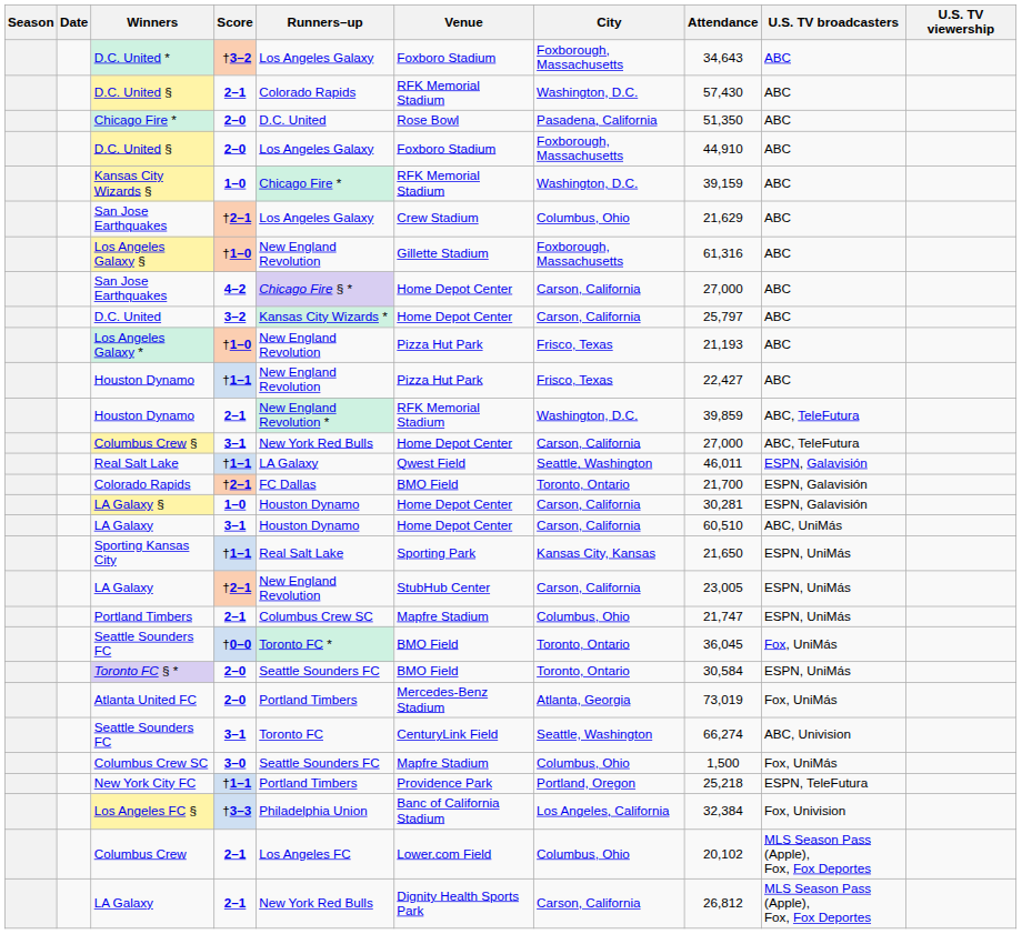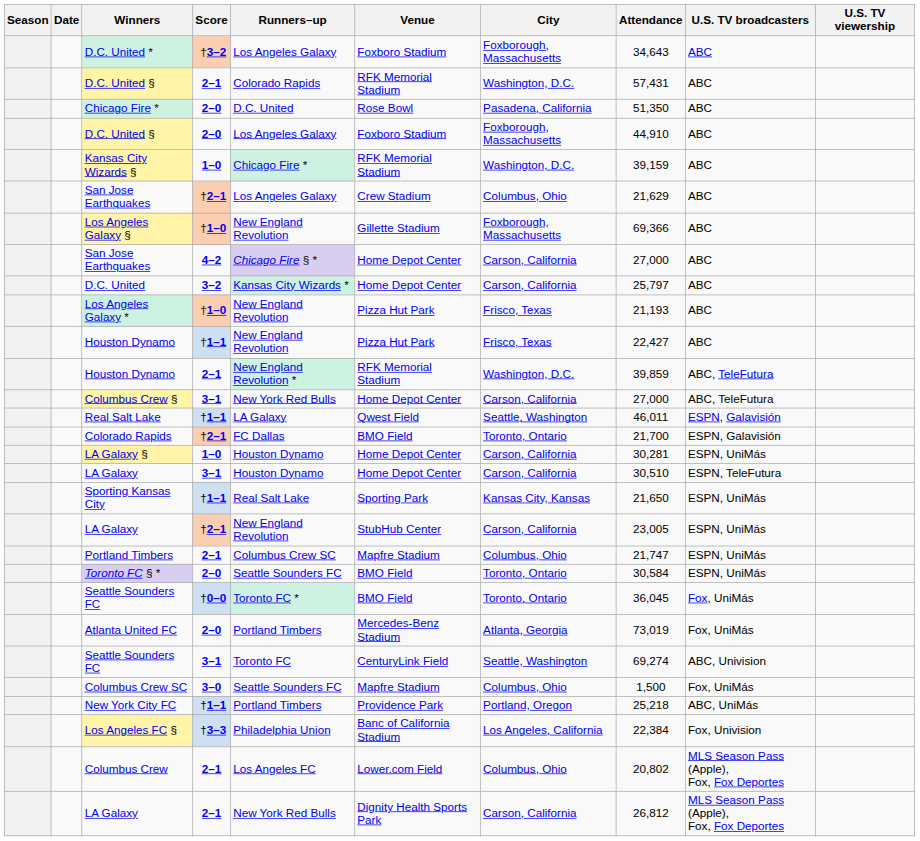D.C. United § / 2–1 | Attendance: 57,430 -> 57,431
Los Angeles Galaxy § | Attendance: 61,316 -> 69,366
LA Galaxy § | U.S. TV broadcasters: ESPN, Galavisión -> ESPN, UniMás
LA Galaxy / 3–1 | Attendance: 60,510 -> 30,510
LA Galaxy / 3–1 | U.S. TV broadcasters: ABC, UniMás -> ESPN, TeleFutura
rows swapped: Seattle Sounders FC / †0–0 <-> Toronto FC § *
Seattle Sounders FC / 3–1 | Attendance: 66,274 -> 69,274
New York City FC | U.S. TV broadcasters: ESPN, TeleFutura -> ABC, UniMás
Los Angeles FC § | Attendance: 32,384 -> 22,384
Columbus Crew | Attendance: 20,102 -> 20,802
